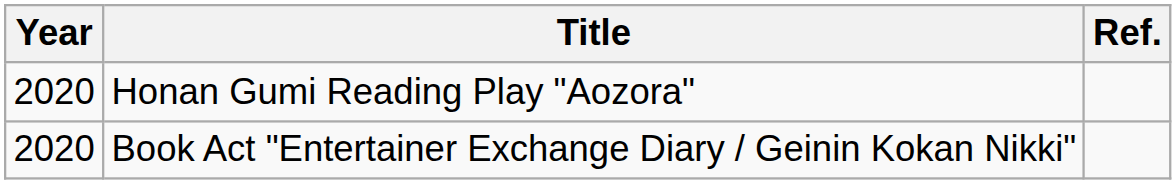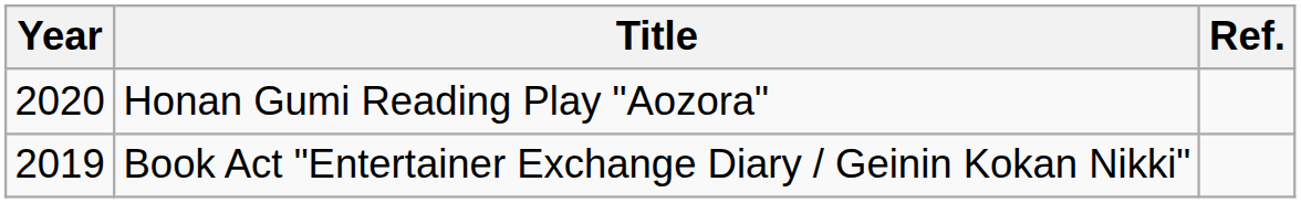Book Act "Entertainer Exchange Diary / Geinin Kokan Nikki" | Year: 2020 -> 2019
